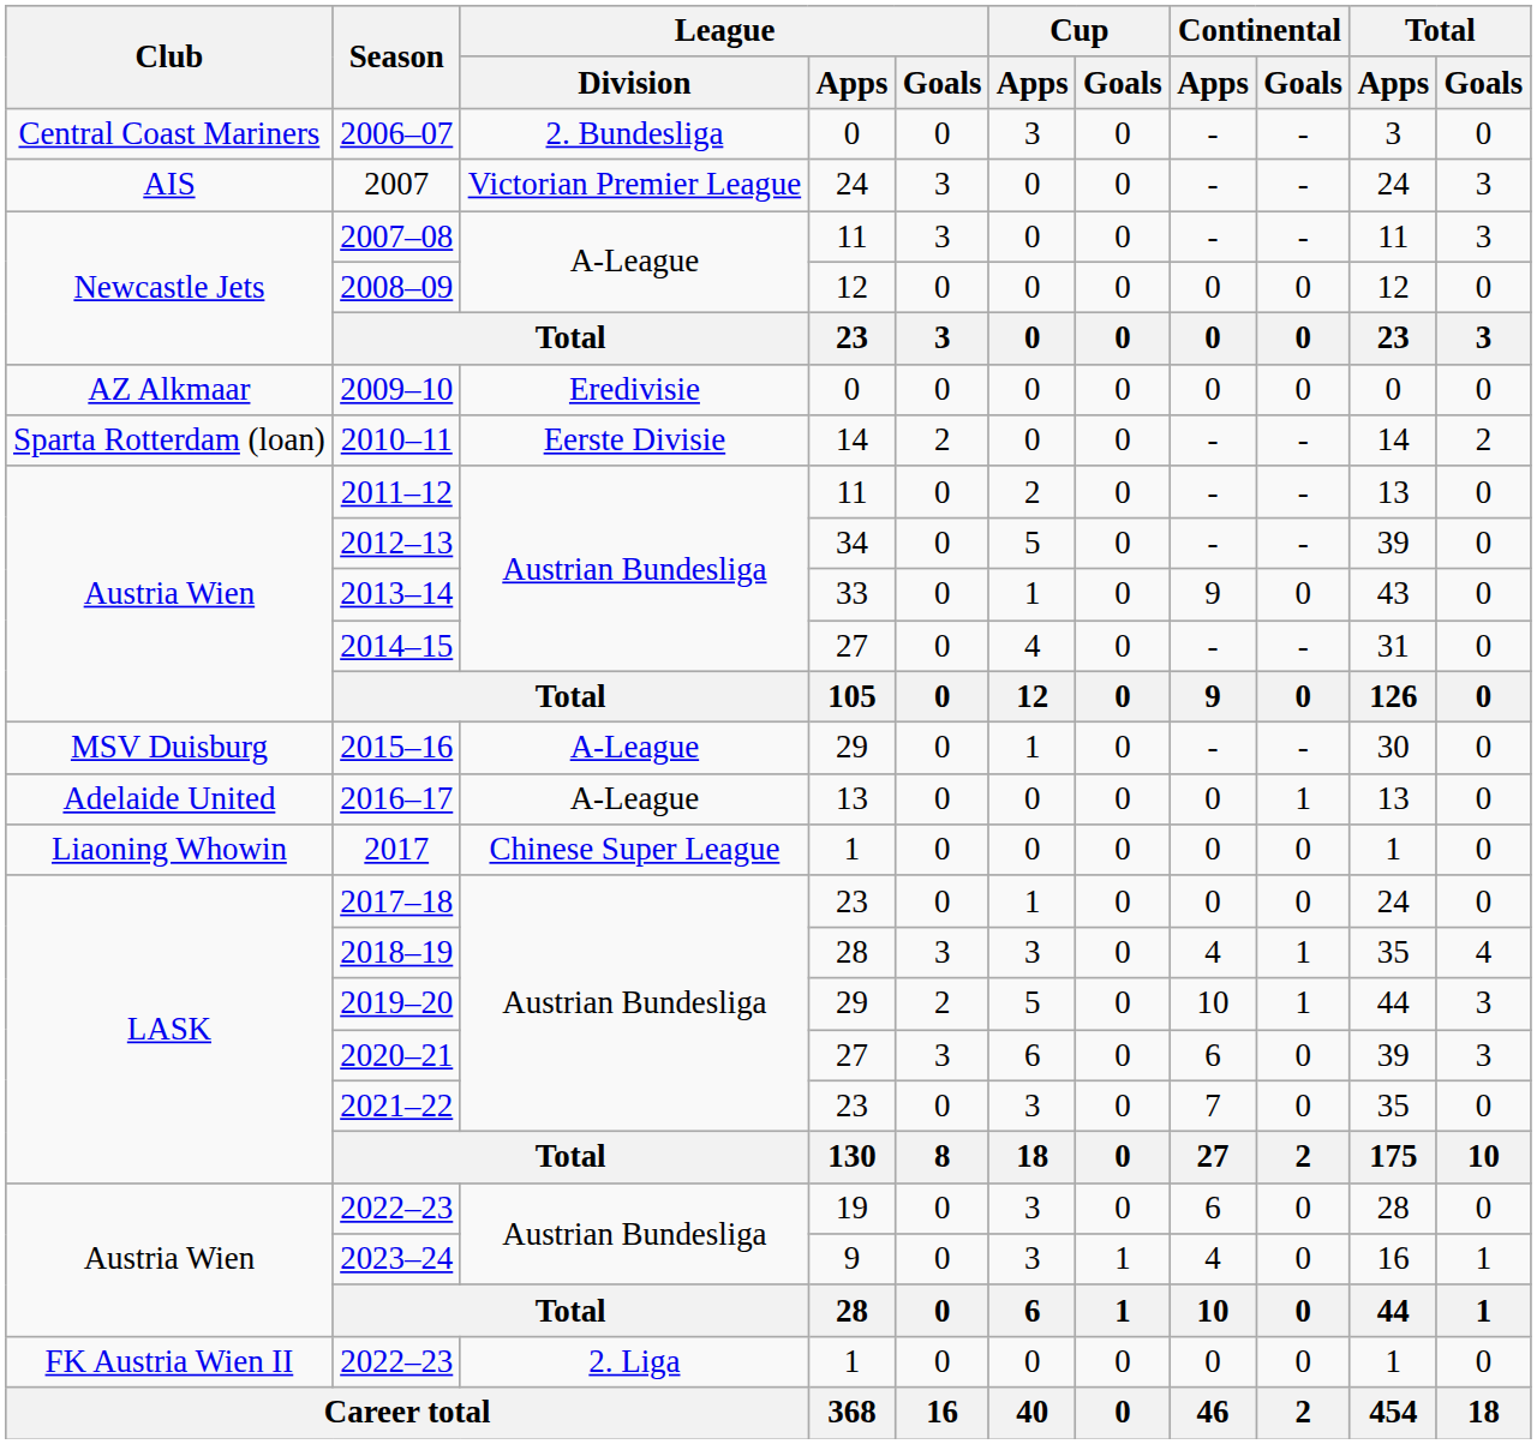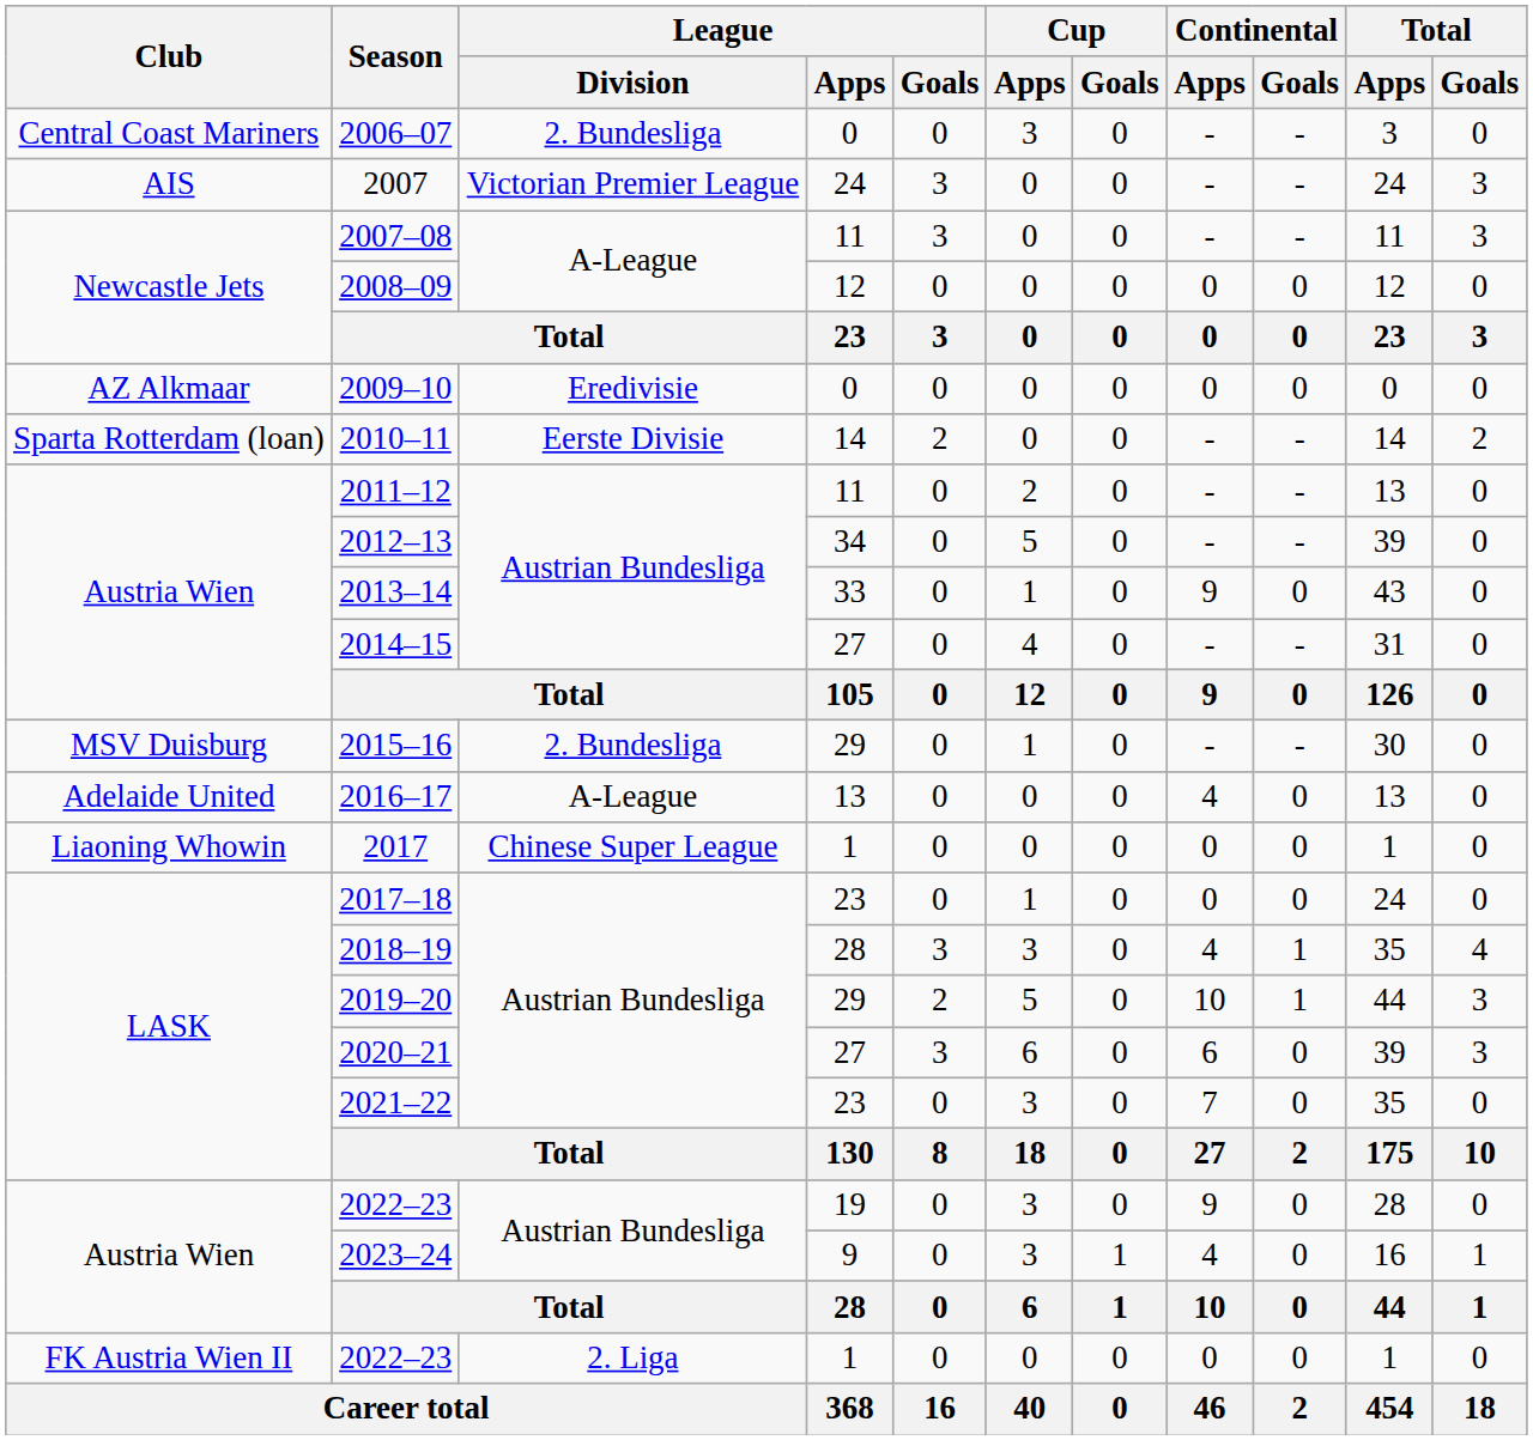2015–16 | League / Division: A-League -> 2. Bundesliga
2016–17 | Continental / Apps: 0 -> 4
2016–17 | Continental / Goals: 1 -> 0
2022–23 / 19 | Continental / Apps: 6 -> 9
